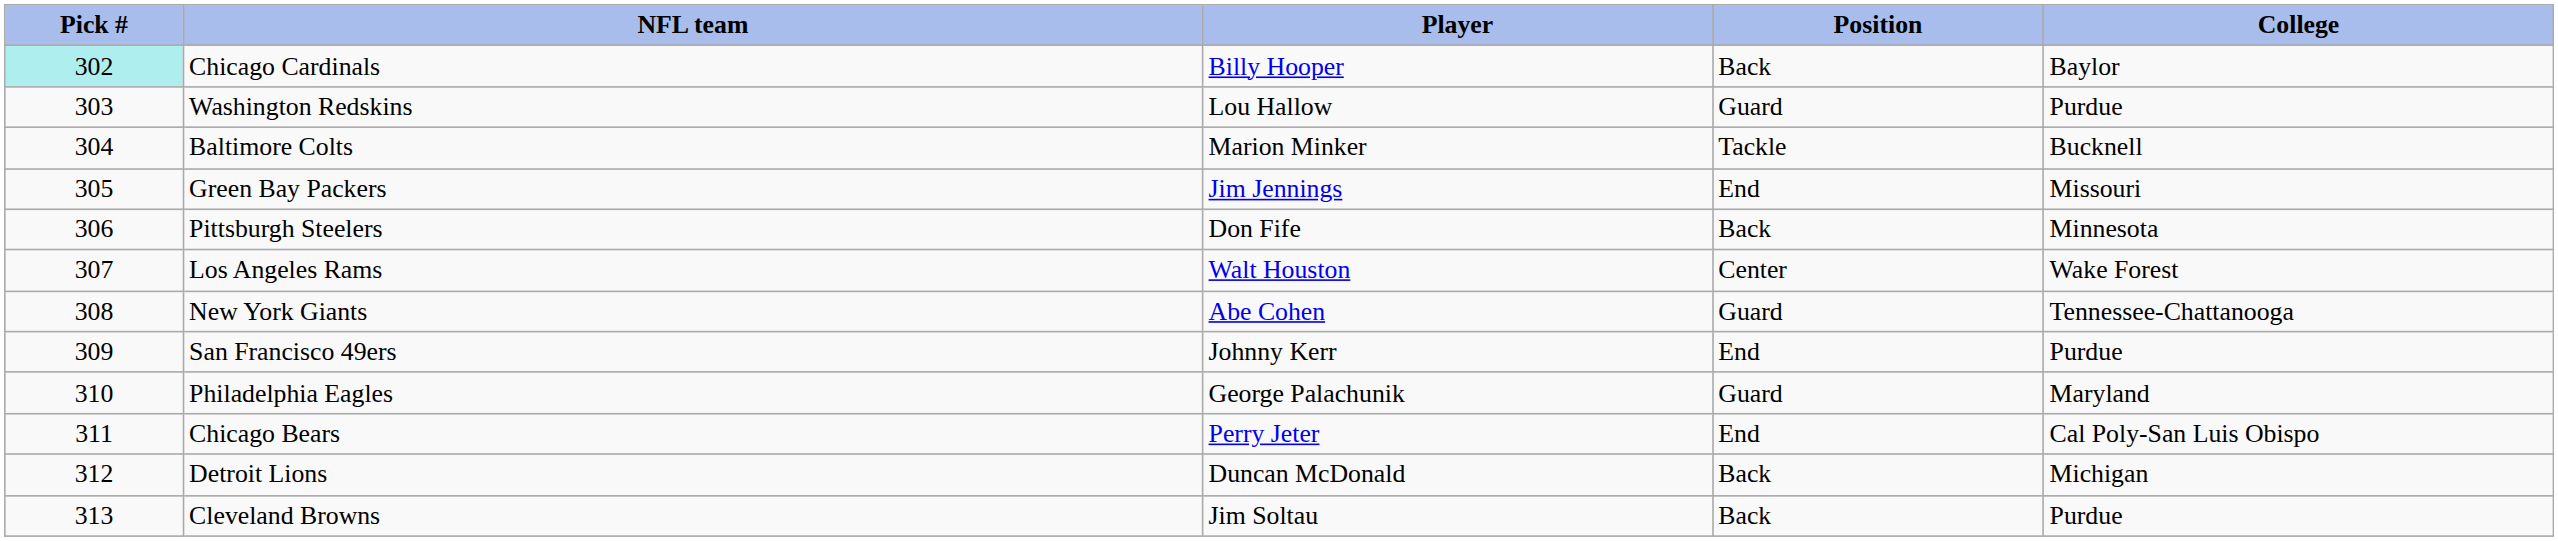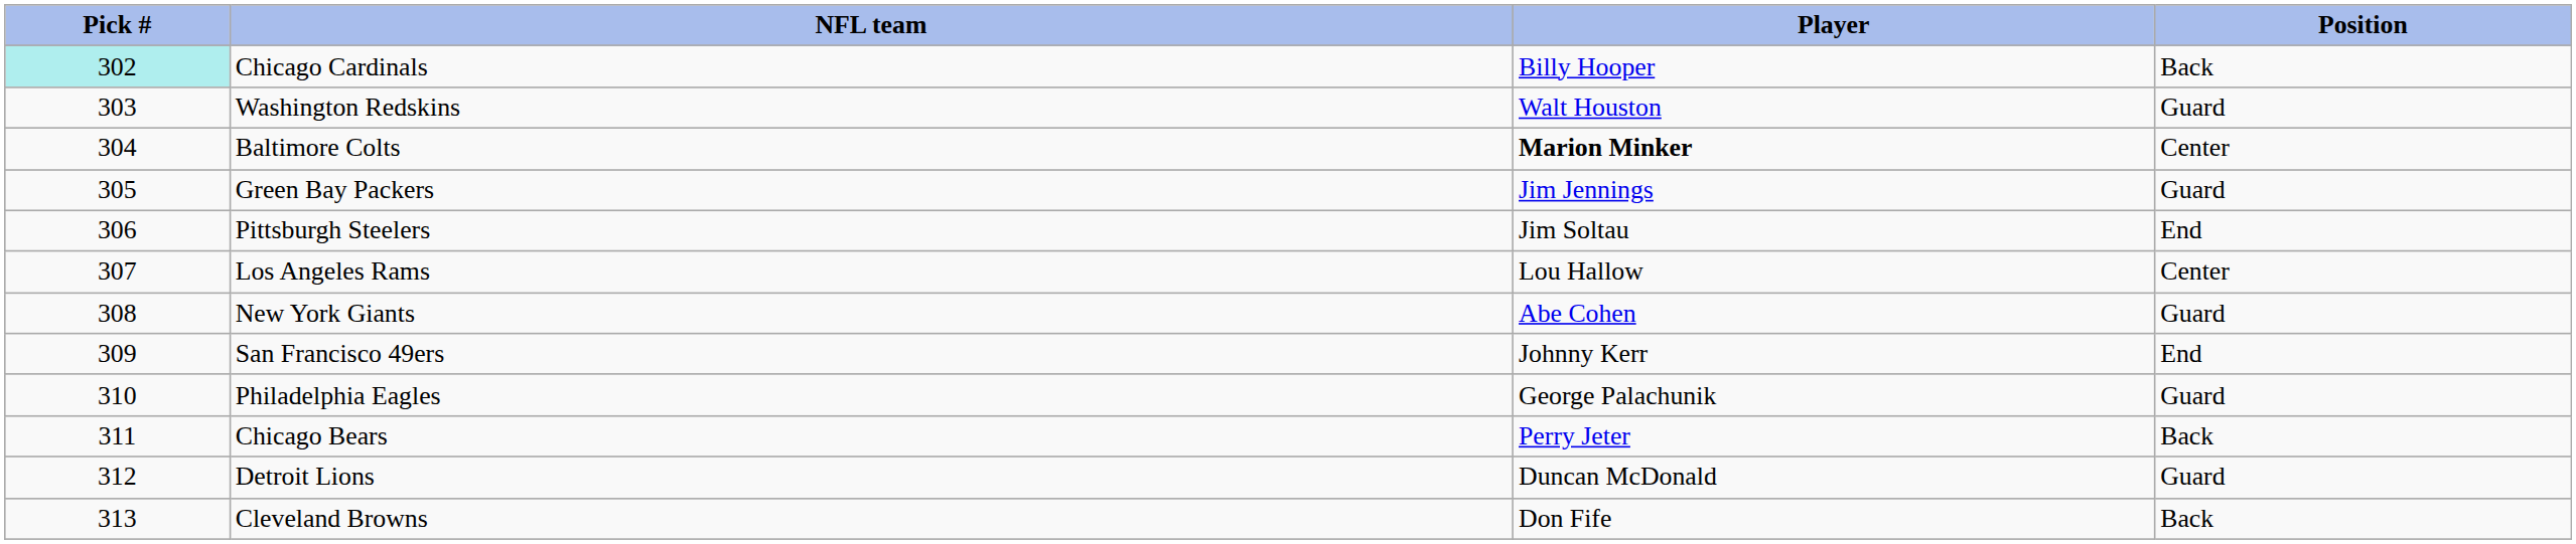- column: College | Baylor | Purdue | Bucknell | Missouri | Minnesota | Wake Forest | Tennessee-Chattanooga | Purdue | Maryland | Cal Poly-San Luis Obispo | Michigan | Purdue
Washington Redskins | Player: Lou Hallow -> Walt Houston
Baltimore Colts | Player: normal -> bold
Baltimore Colts | Position: Tackle -> Center
Green Bay Packers | Position: End -> Guard
Pittsburgh Steelers | Player: Don Fife -> Jim Soltau
Pittsburgh Steelers | Position: Back -> End
Los Angeles Rams | Player: Walt Houston -> Lou Hallow
Chicago Bears | Position: End -> Back
Detroit Lions | Position: Back -> Guard
Cleveland Browns | Player: Jim Soltau -> Don Fife
